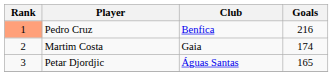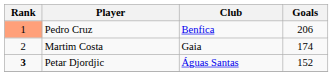Pedro Cruz | Goals: 216 -> 206
Petar Djordjic | Rank: normal -> bold
Petar Djordjic | Goals: 165 -> 152
